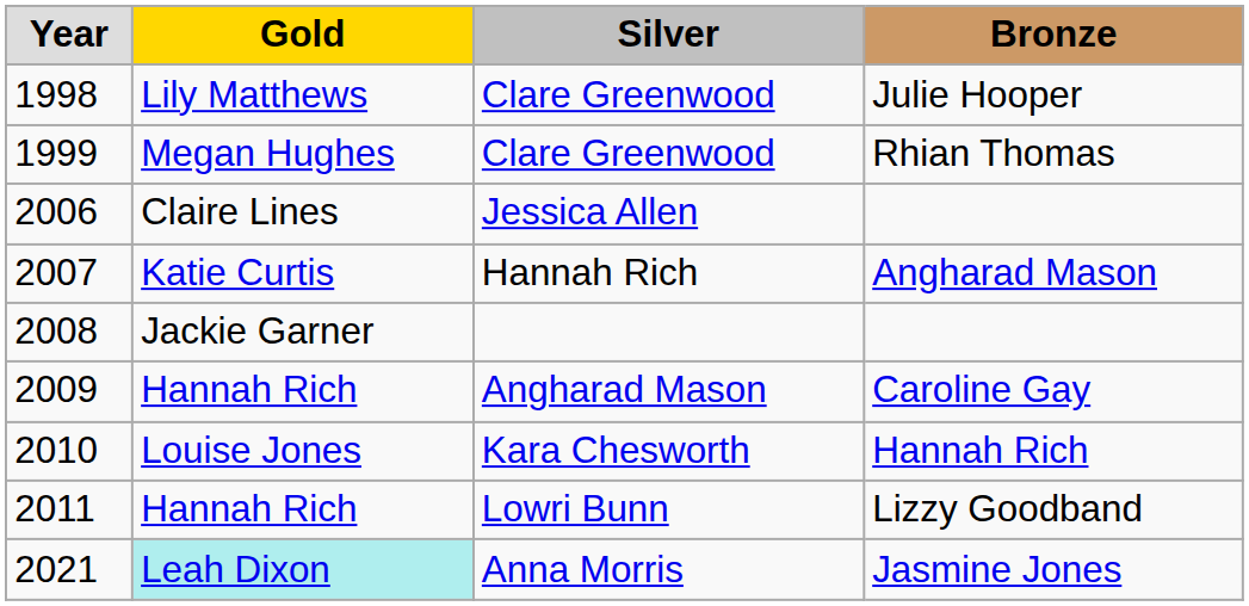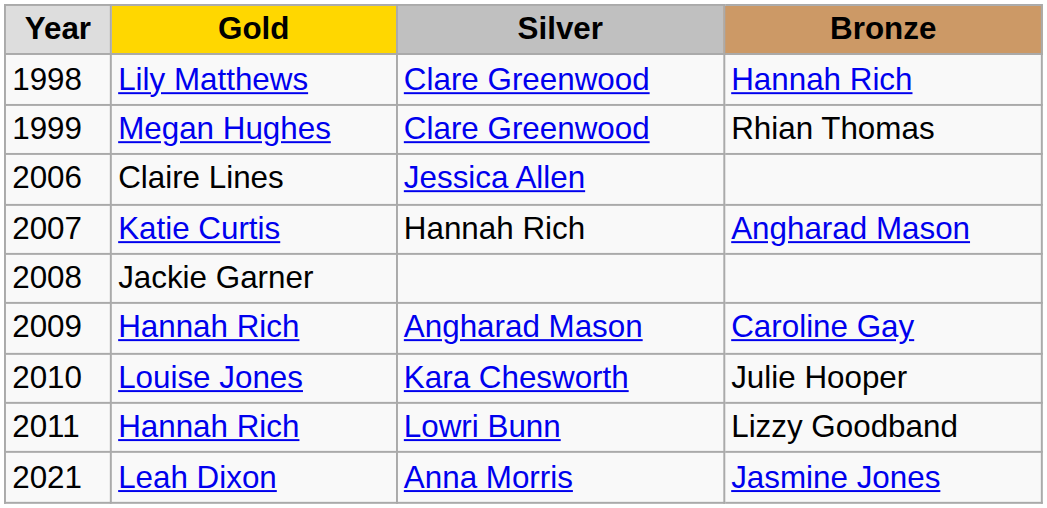1998 | Bronze: Julie Hooper -> Hannah Rich
2010 | Bronze: Hannah Rich -> Julie Hooper
2021 | Gold: paleturquoise background -> no background
